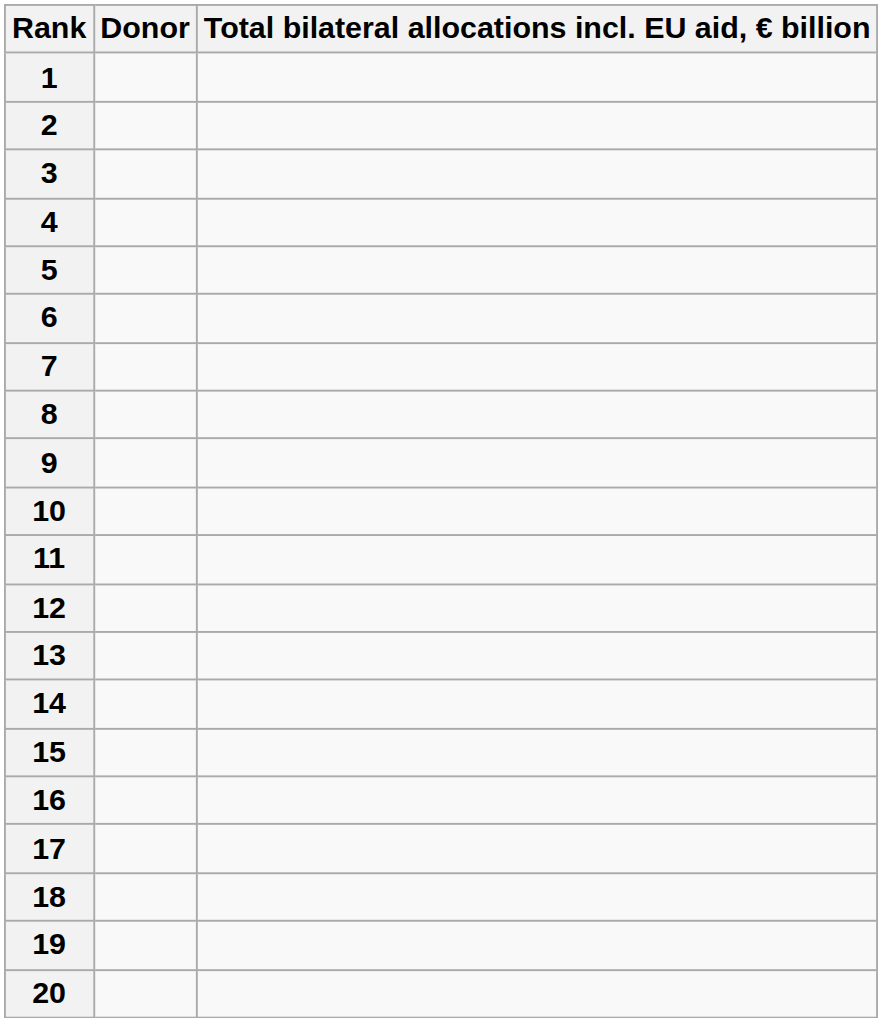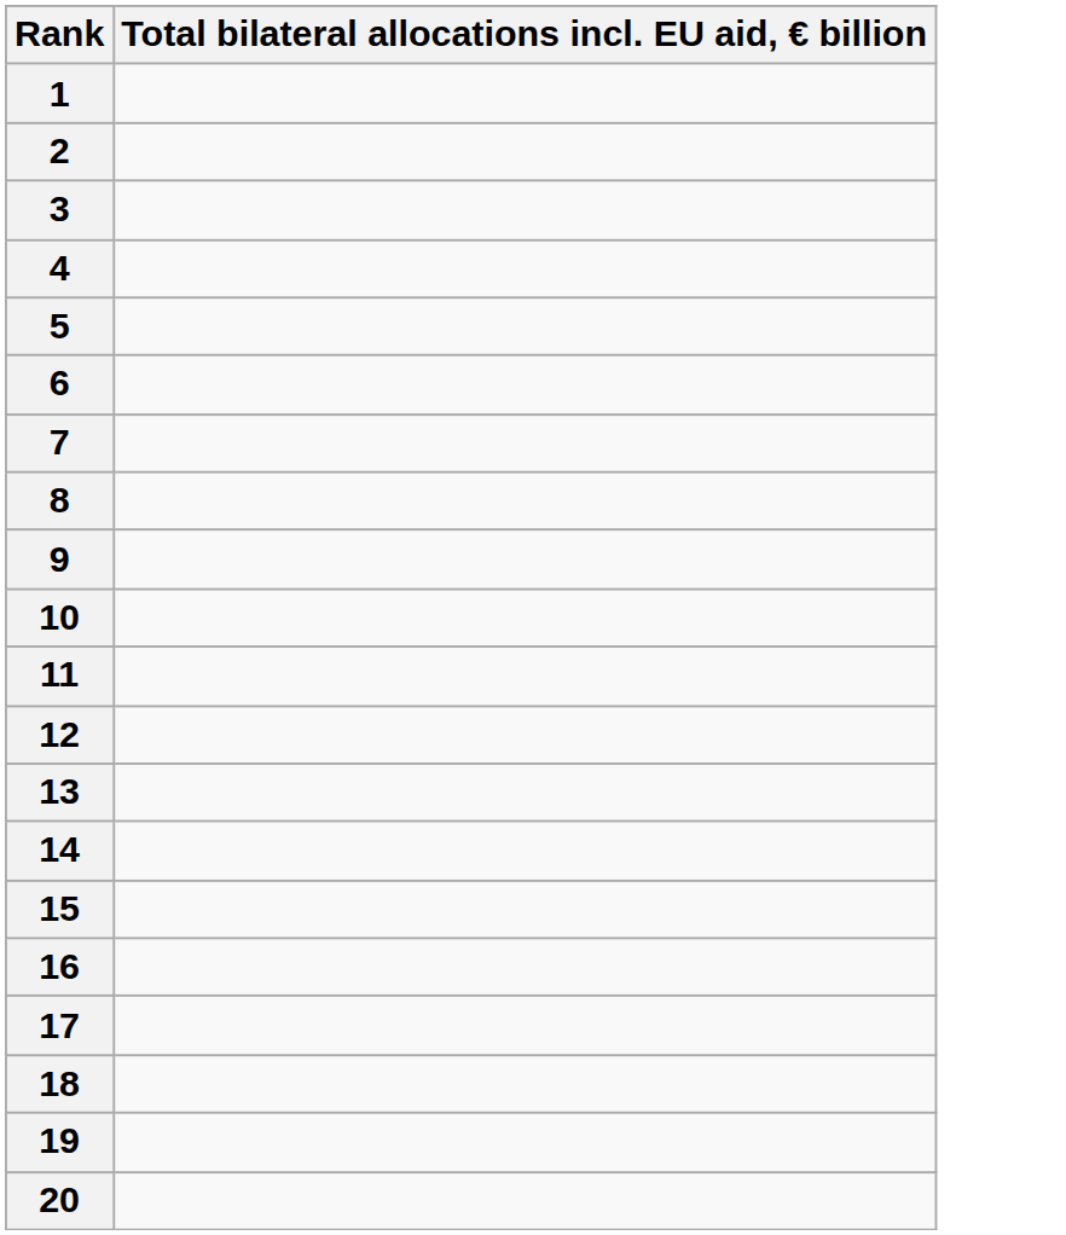- column: Donor
